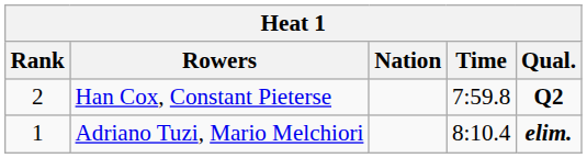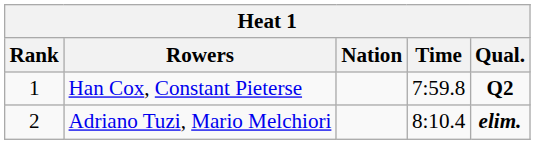Han Cox, Constant Pieterse | Rank: 2 -> 1
Adriano Tuzi, Mario Melchiori | Rank: 1 -> 2
